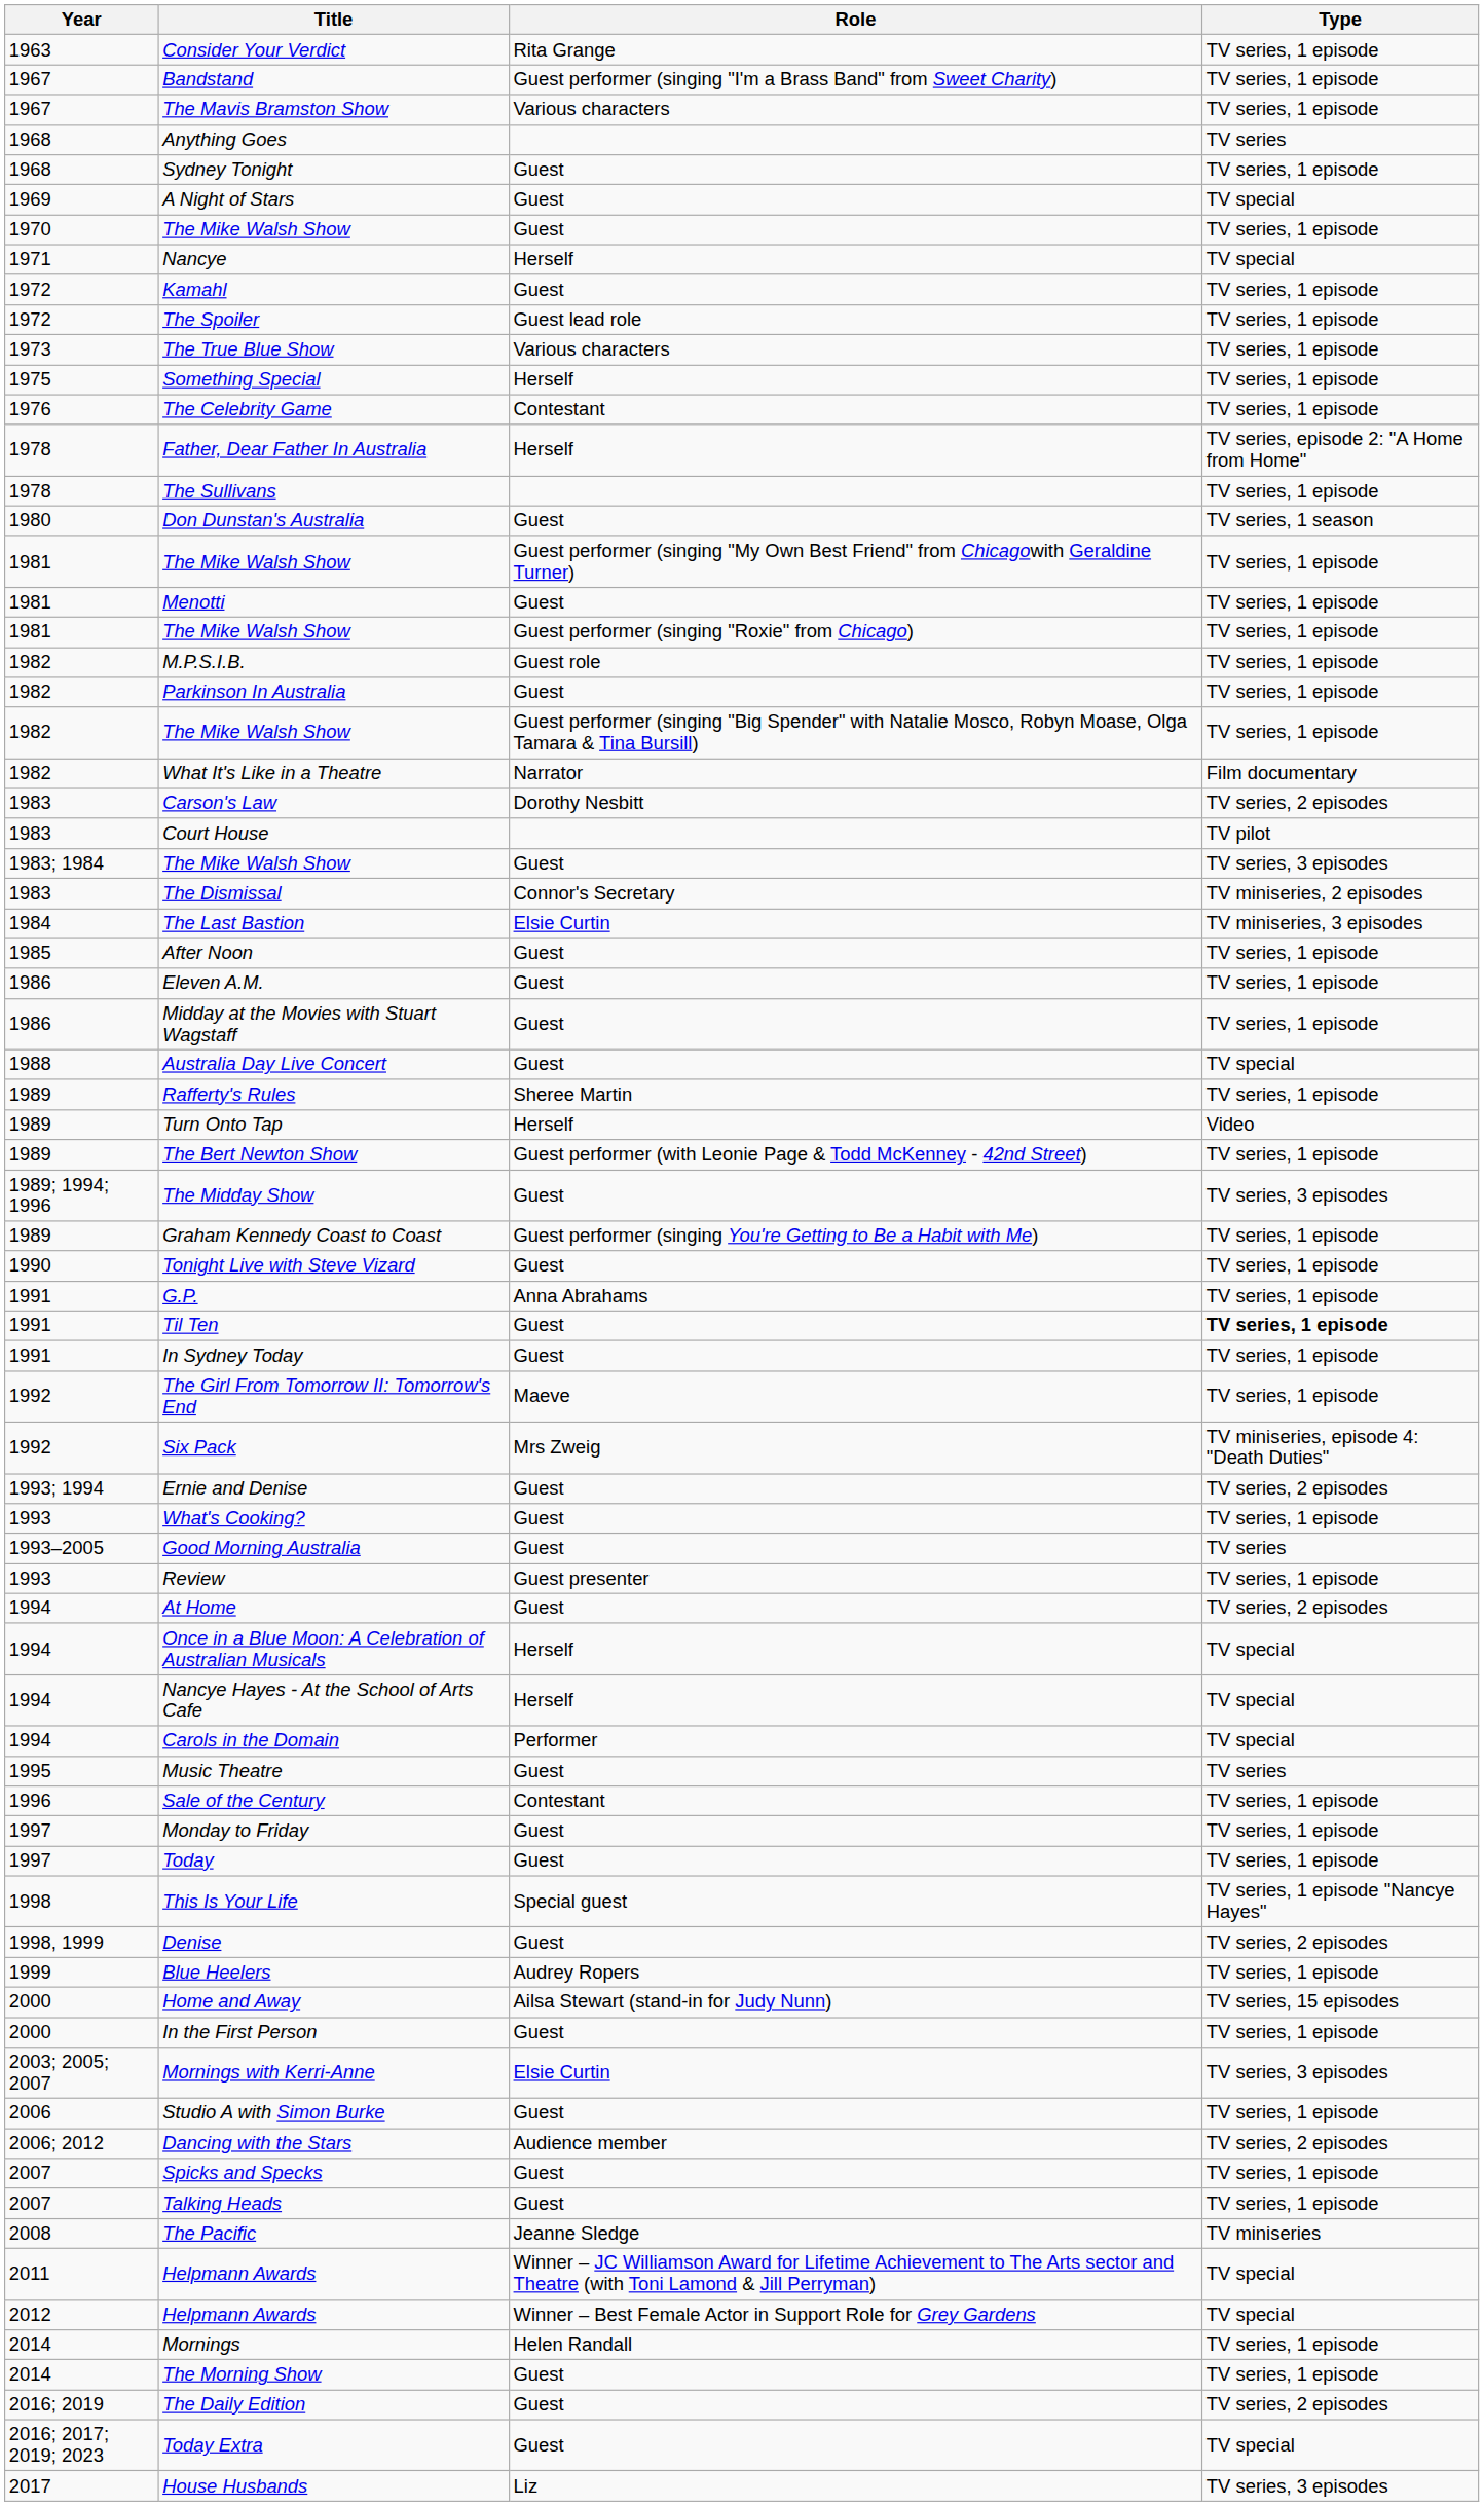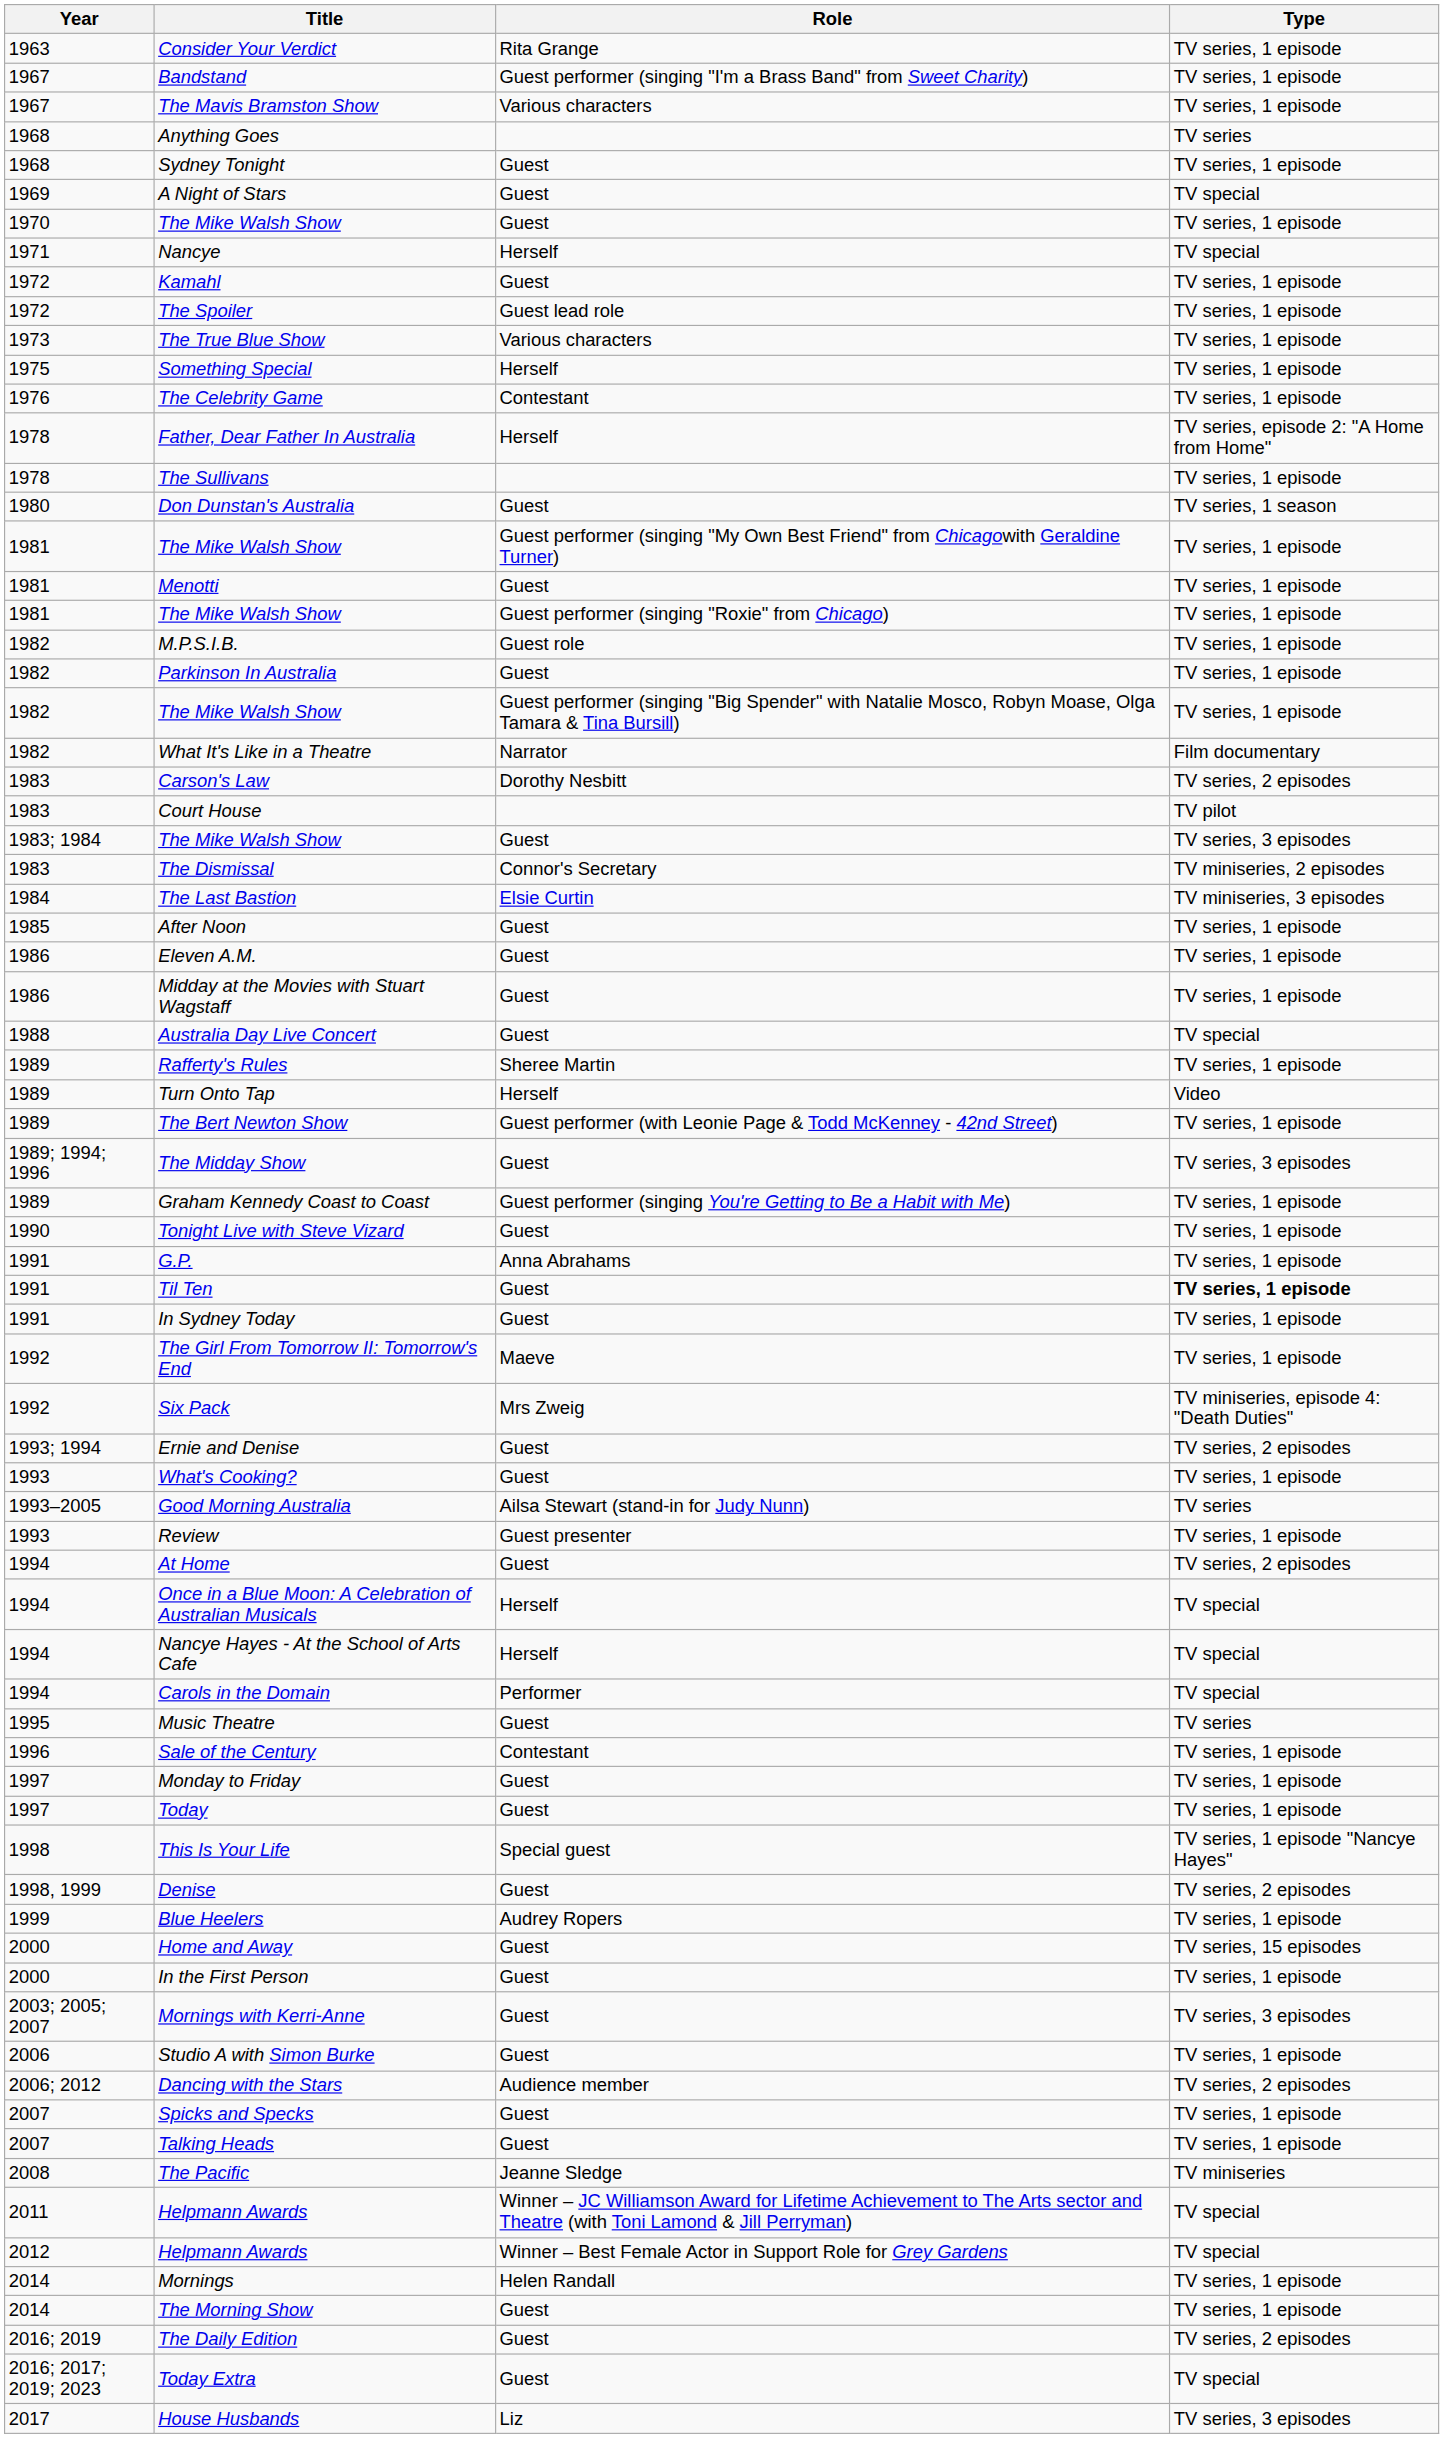Good Morning Australia | Role: Guest -> Ailsa Stewart (stand-in for Judy Nunn)
Home and Away | Role: Ailsa Stewart (stand-in for Judy Nunn) -> Guest
Mornings with Kerri-Anne | Role: Elsie Curtin -> Guest
